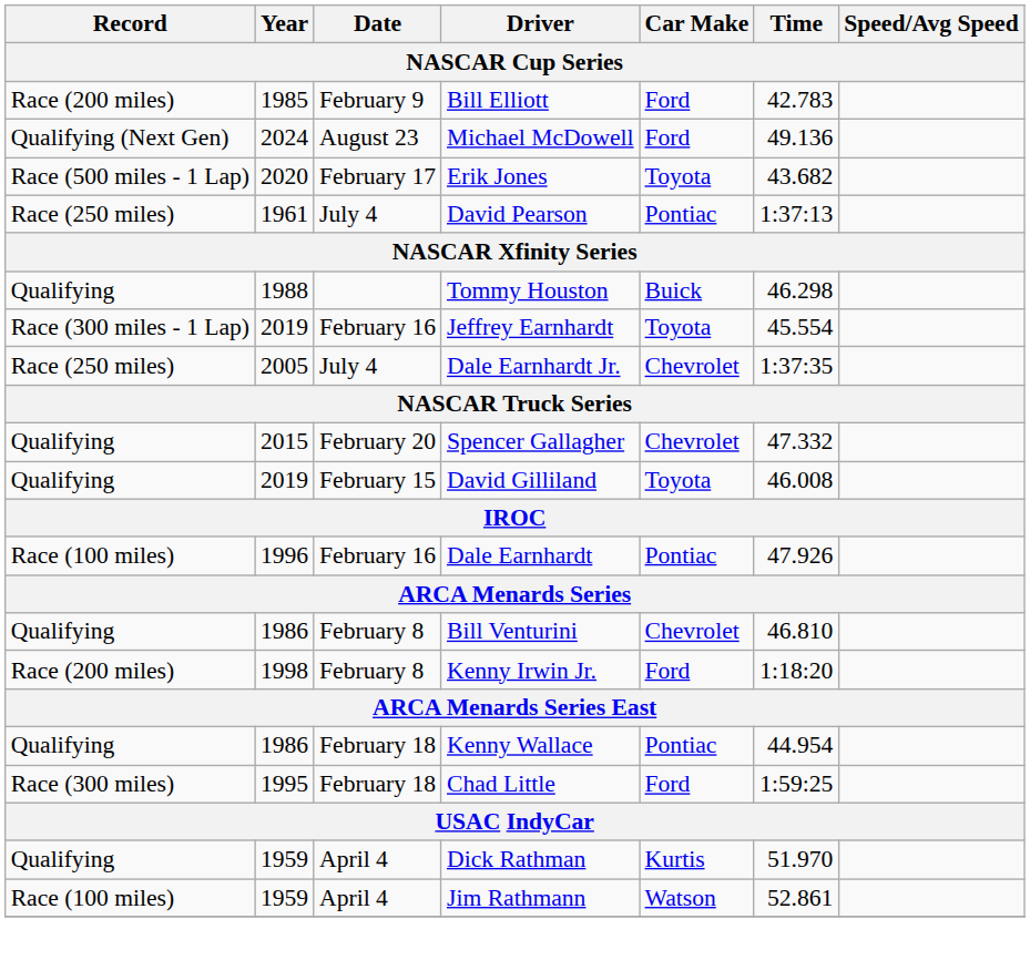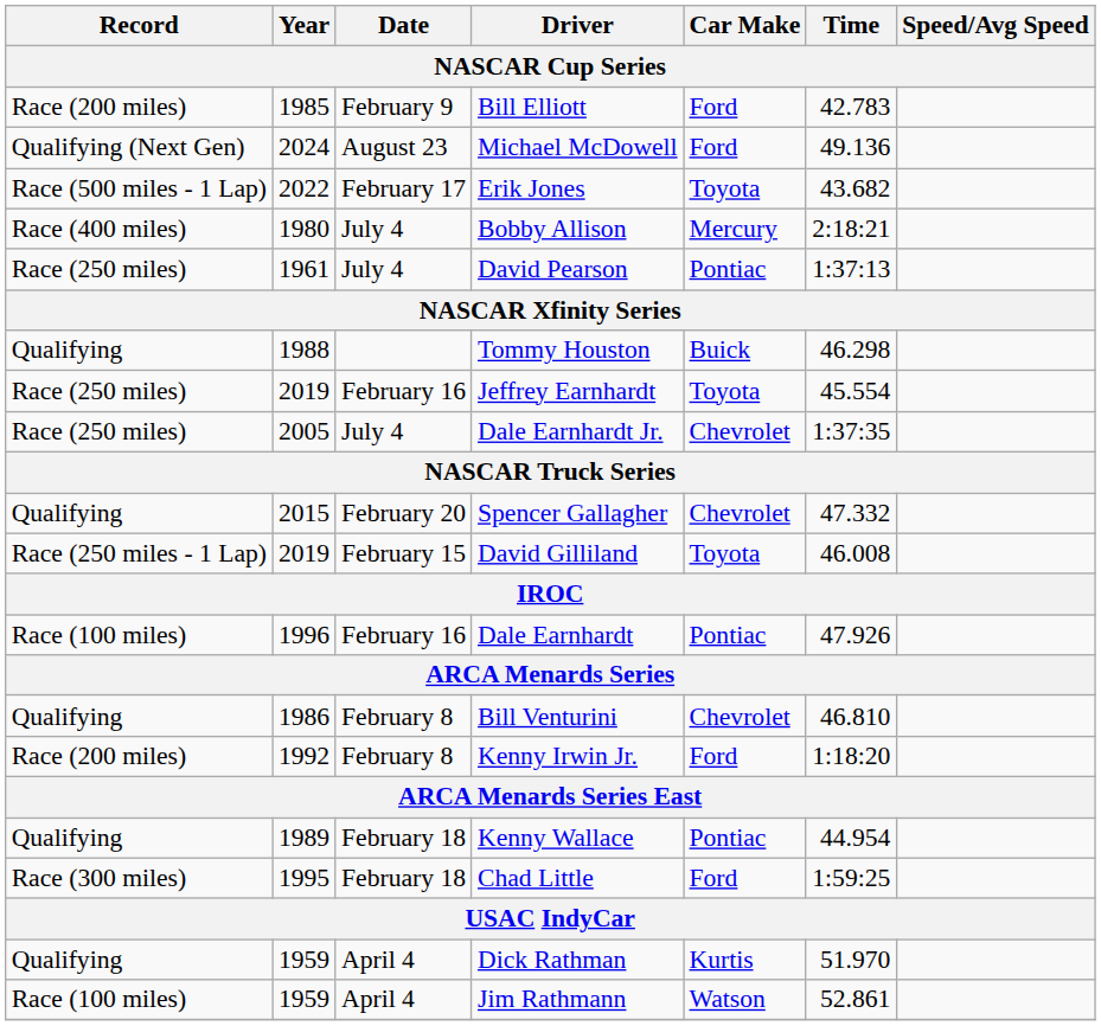Erik Jones | Year: 2020 -> 2022
+ row: Race (400 miles) | 1980 | July 4 | Bobby Allison | Mercury | 2:18:21
Jeffrey Earnhardt | Record: Race (300 miles - 1 Lap) -> Race (250 miles)
David Gilliland | Record: Qualifying -> Race (250 miles - 1 Lap)
Kenny Irwin Jr. | Year: 1998 -> 1992
Kenny Wallace | Year: 1986 -> 1989
